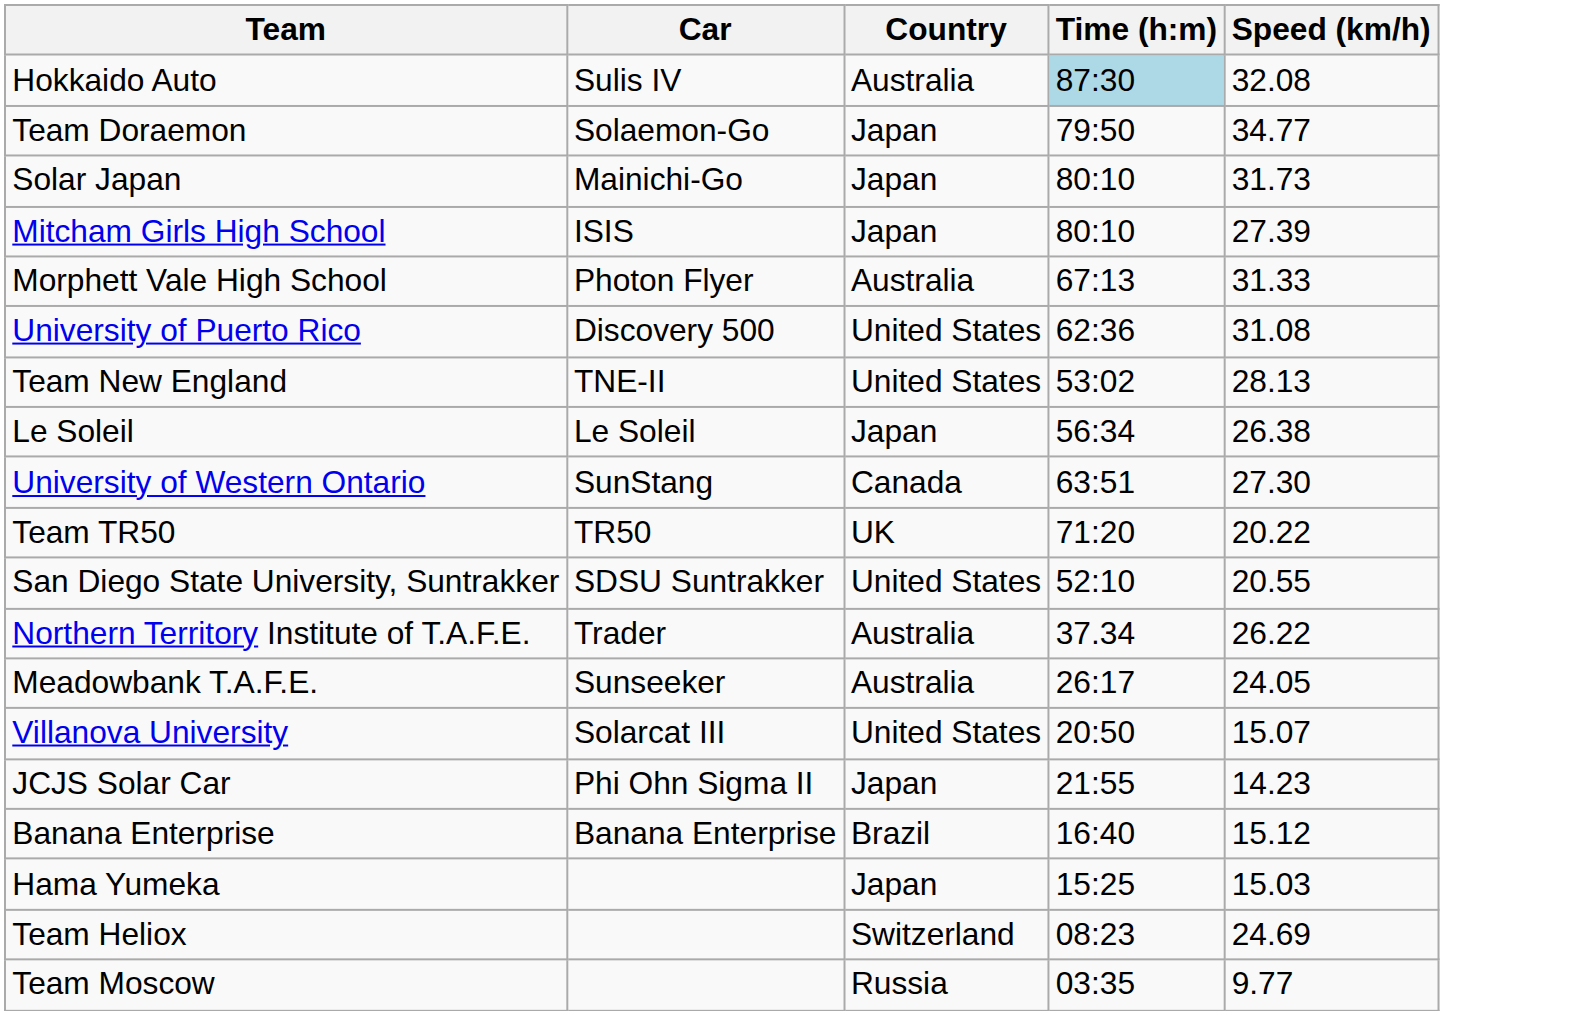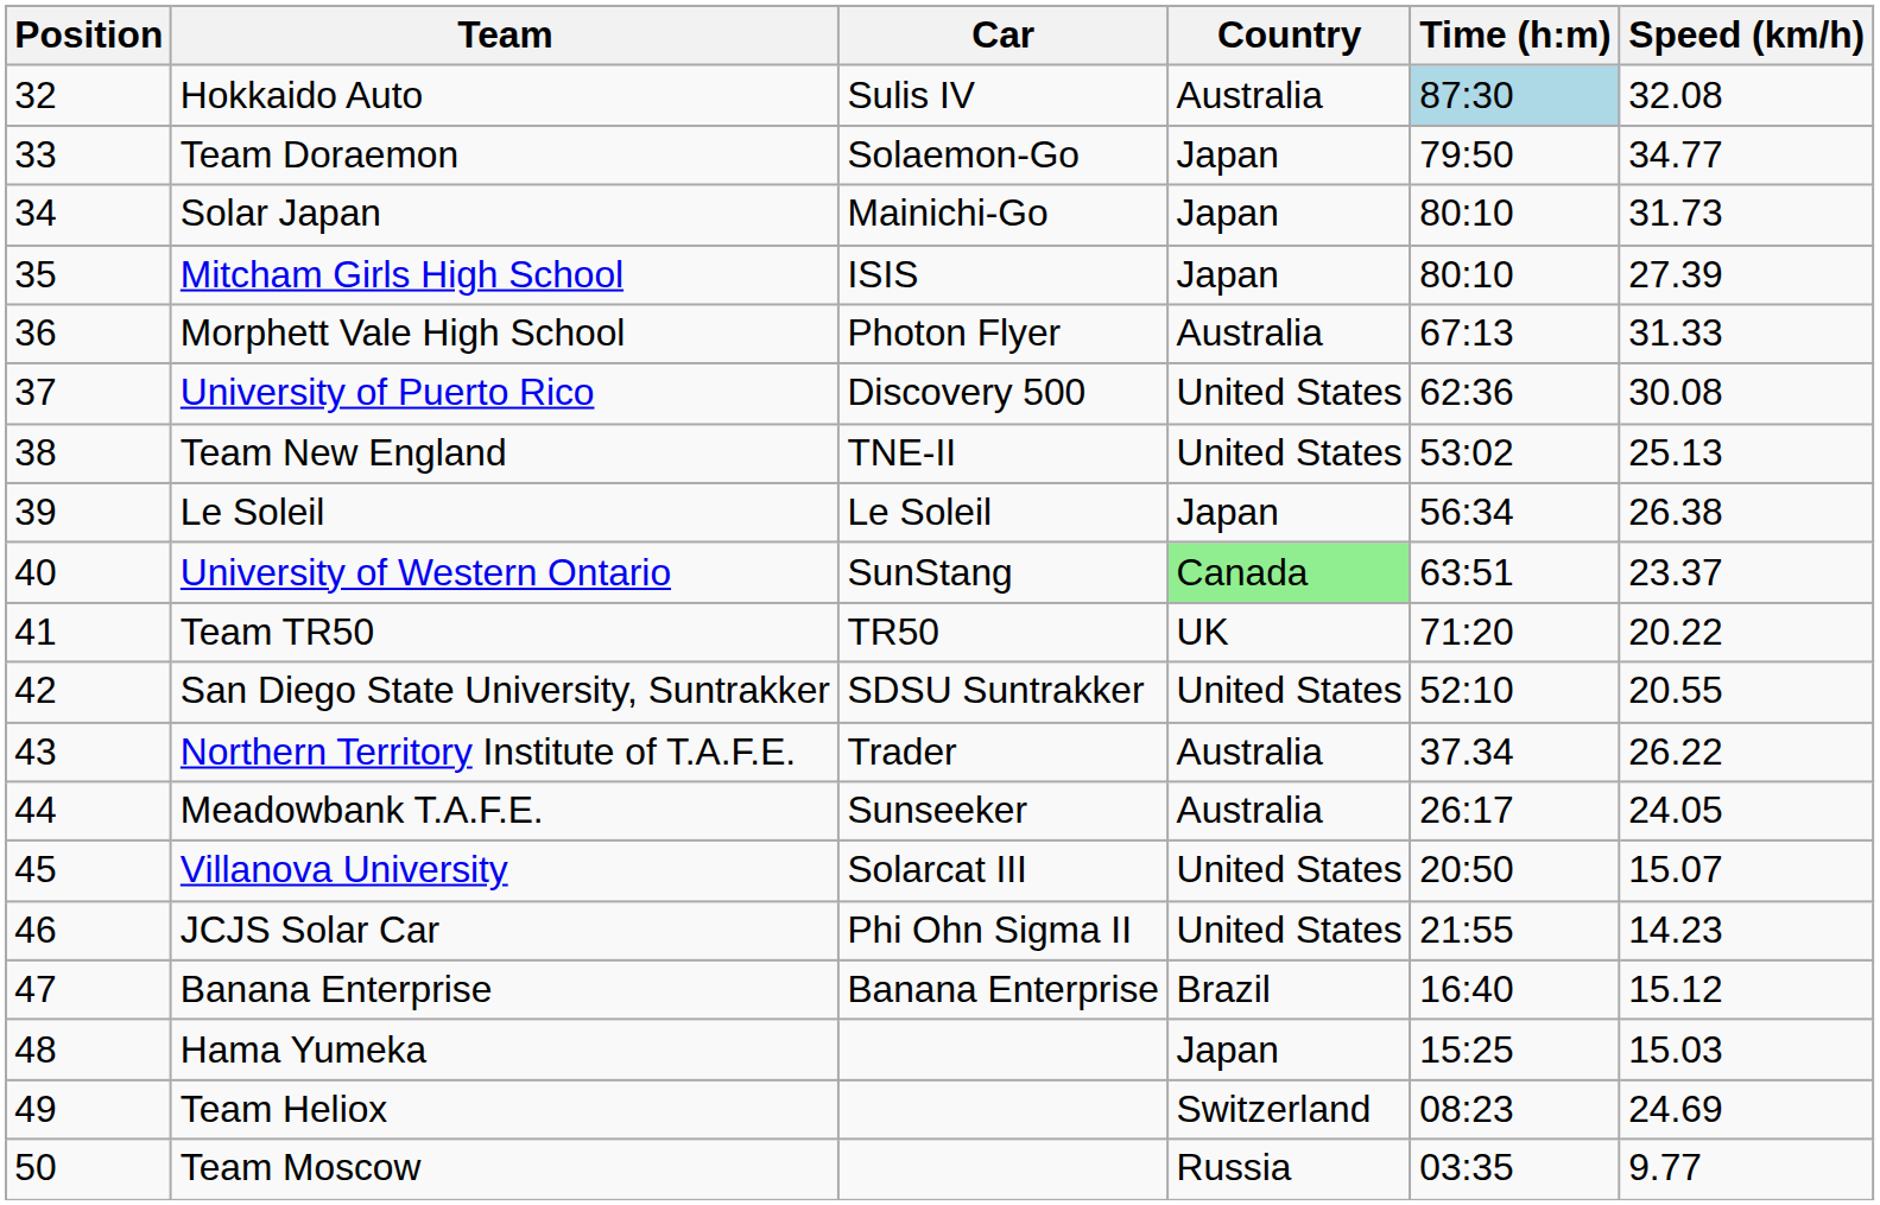+ column: Position | 32 | 33 | 34 | 35 | 36 | 37 | 38 | 39 | 40 | 41 | 42 | 43 | 44 | 45 | 46 | 47 | 48 | 49 | 50
University of Puerto Rico | Speed (km/h): 31.08 -> 30.08
Team New England | Speed (km/h): 28.13 -> 25.13
University of Western Ontario | Country: no background -> lightgreen background
University of Western Ontario | Speed (km/h): 27.30 -> 23.37
JCJS Solar Car | Country: Japan -> United States
